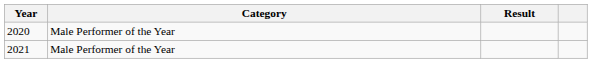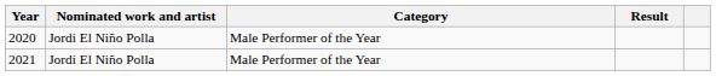+ column: Nominated work and artist | Jordi El Niño Polla | Jordi El Niño Polla
